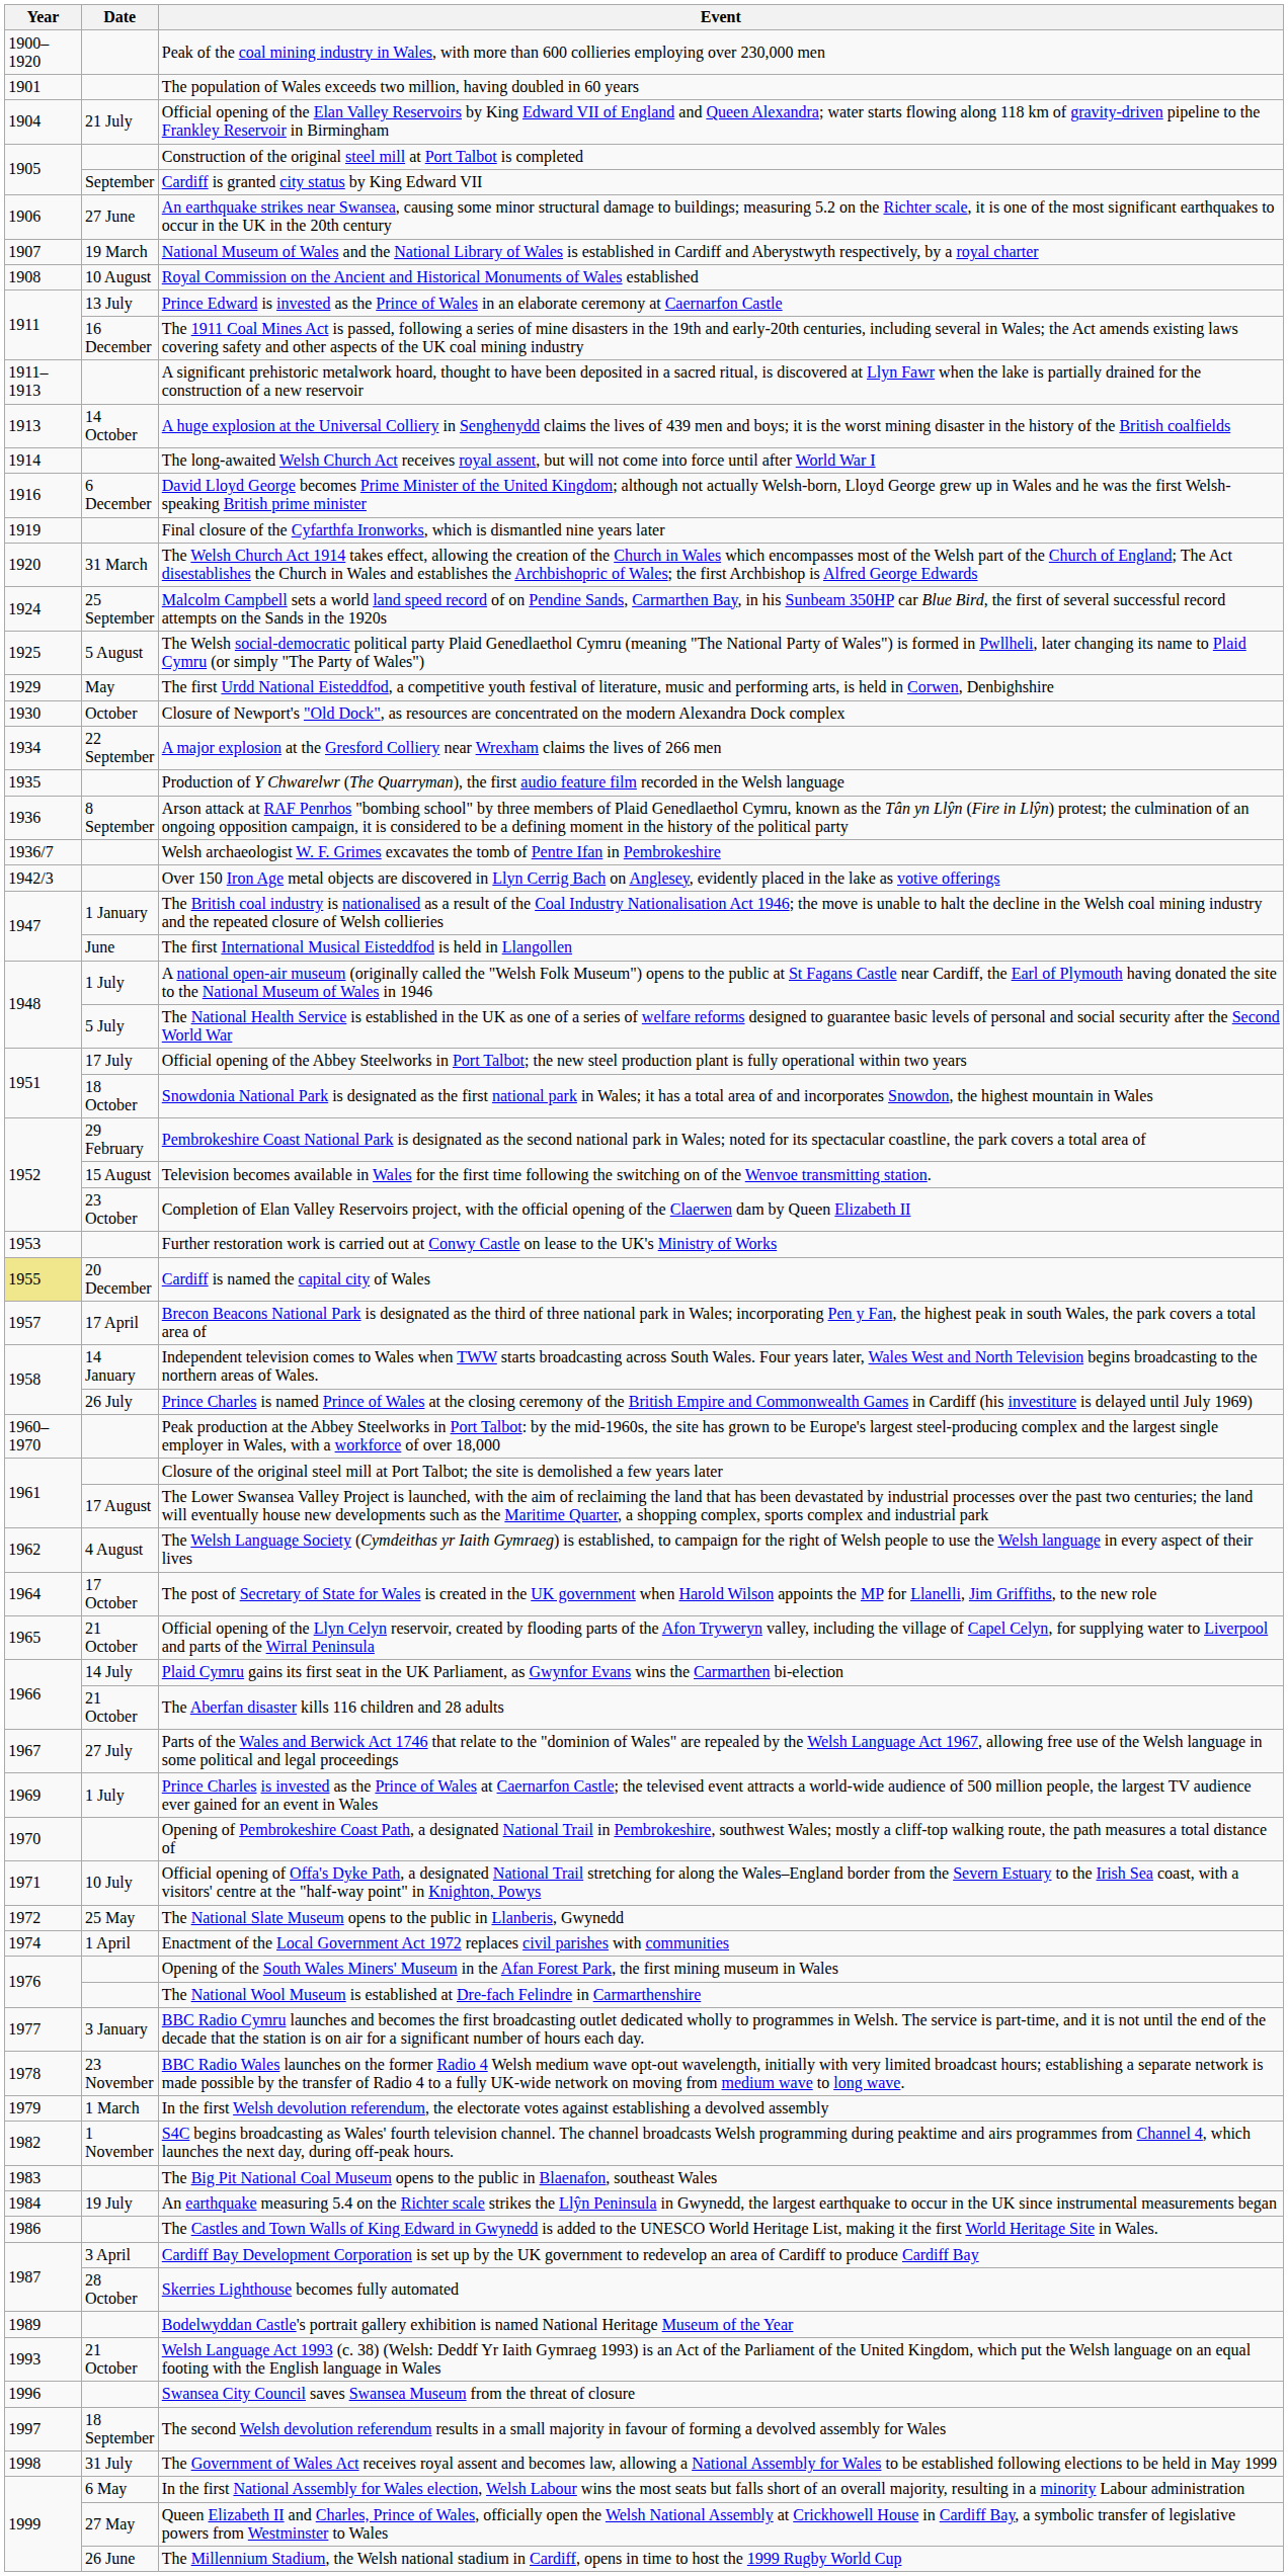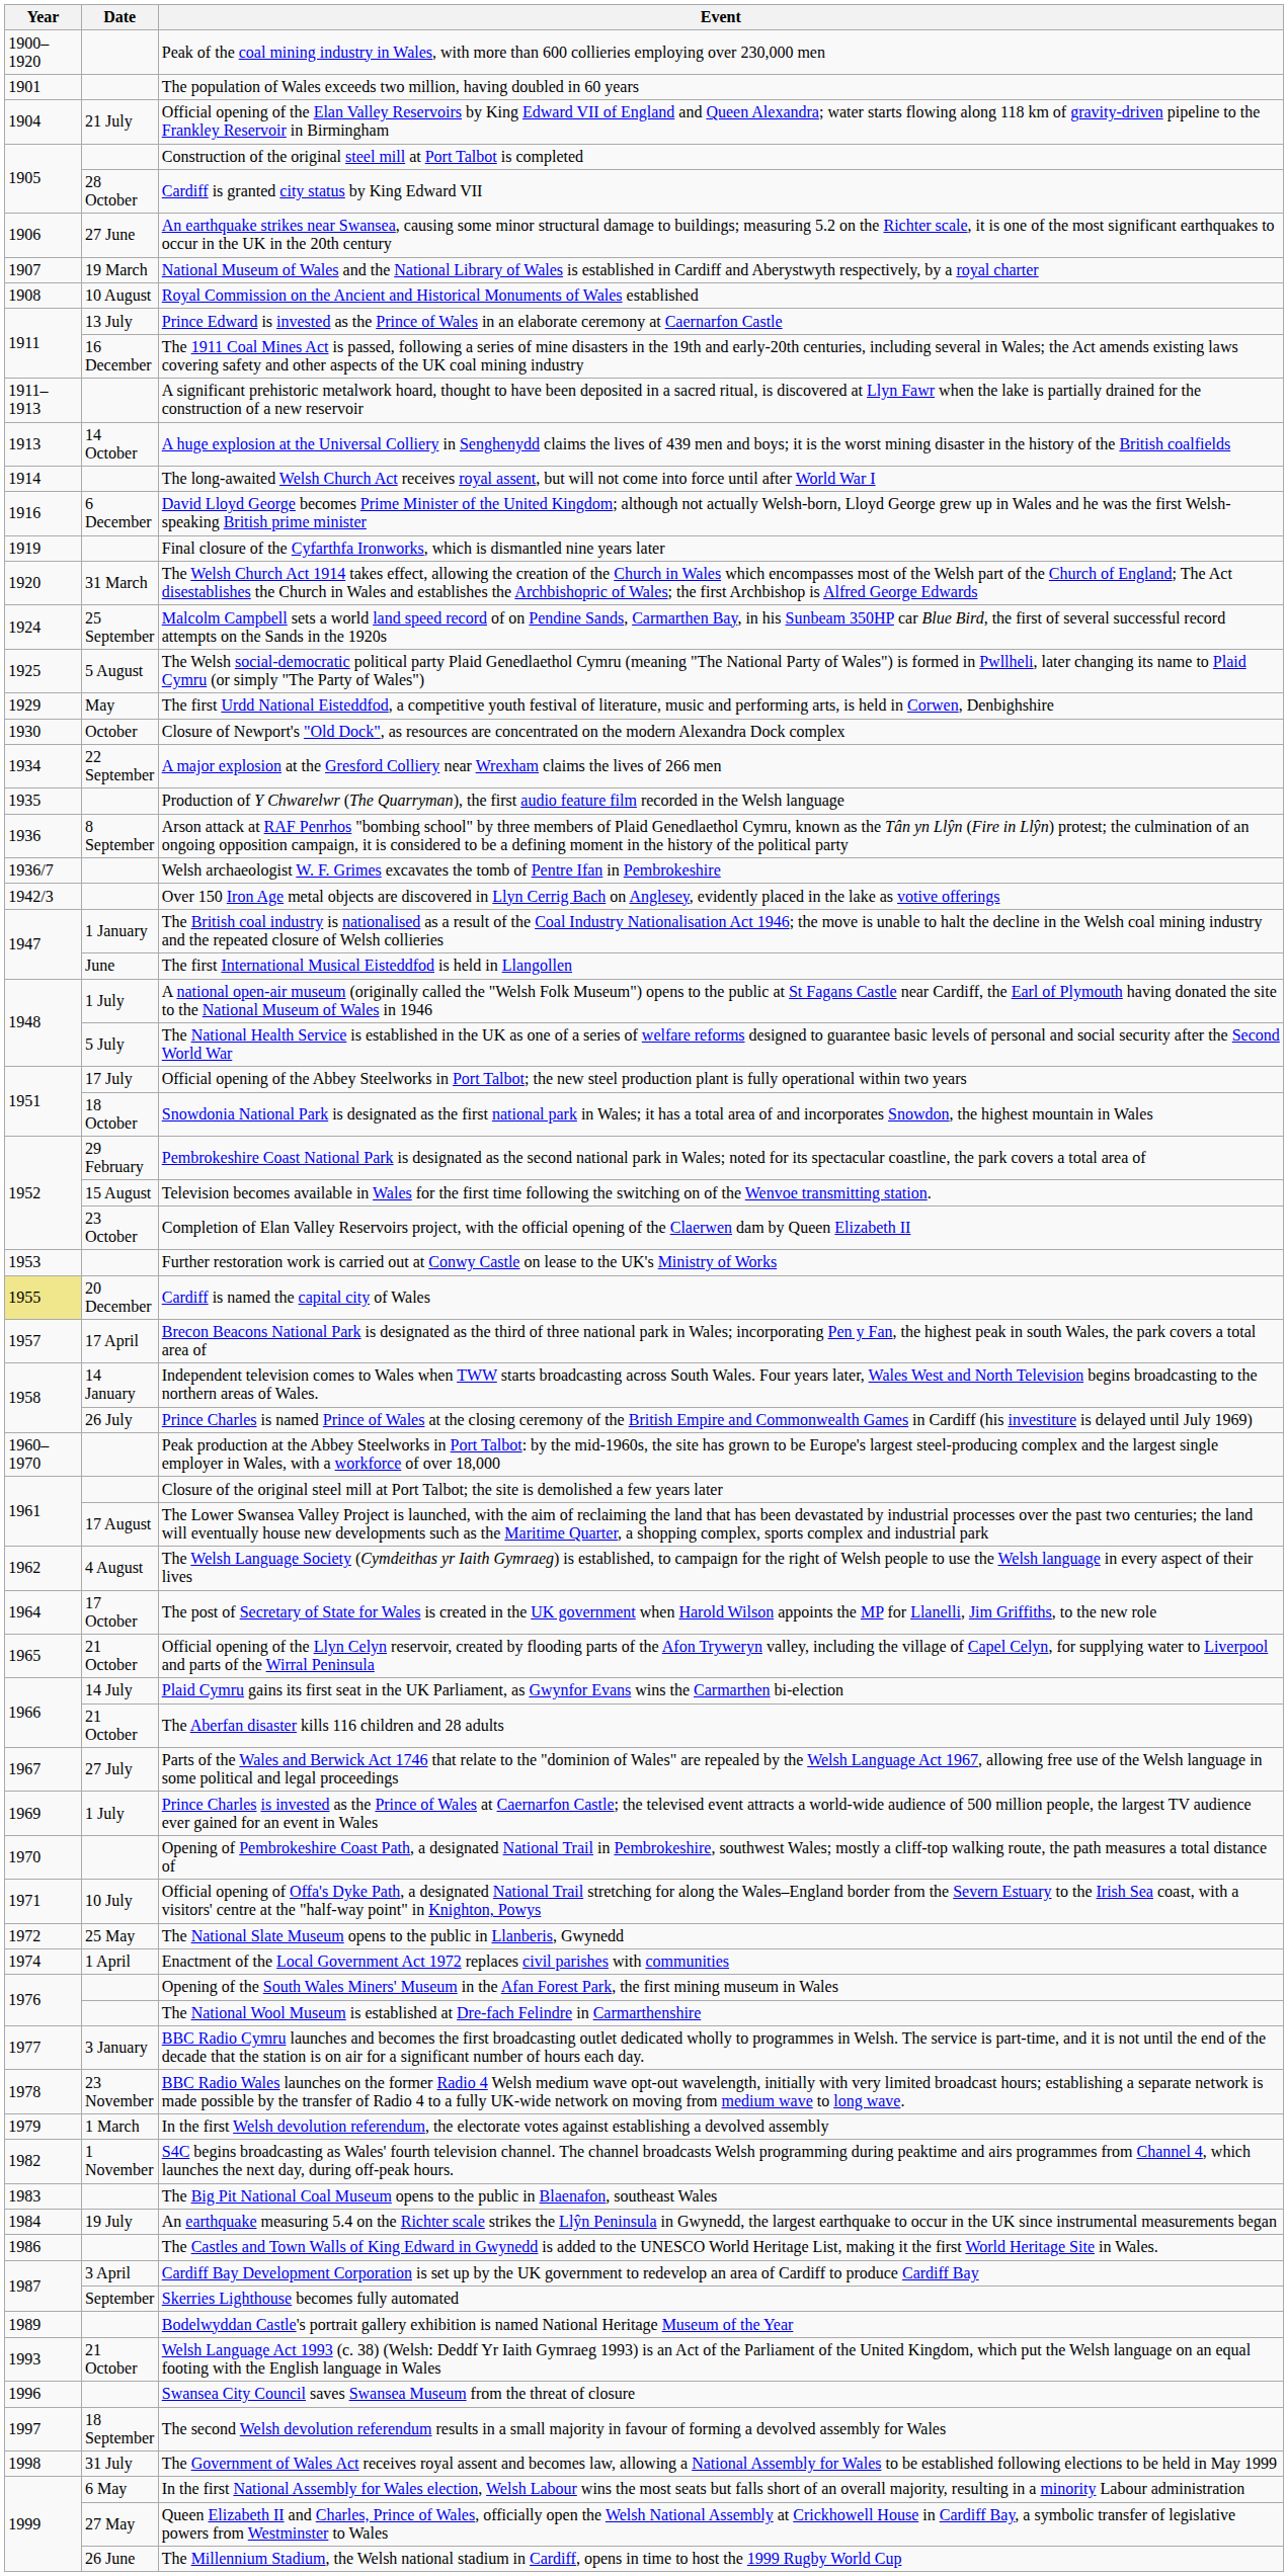Cardiff is granted city status by King Edward VII | Date: September -> 28 October
Skerries Lighthouse becomes fully automated | Date: 28 October -> September
